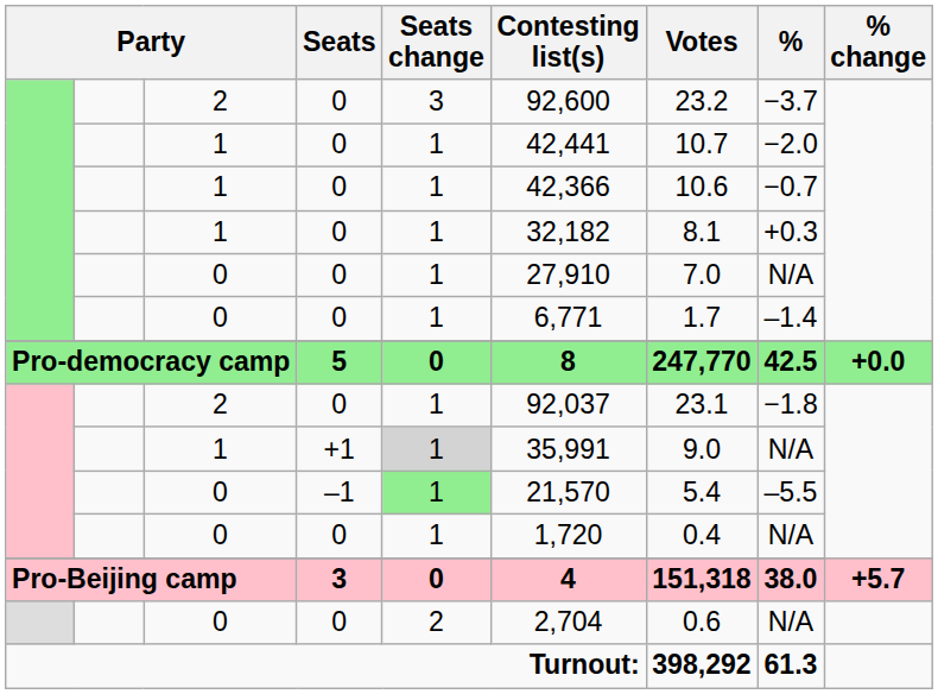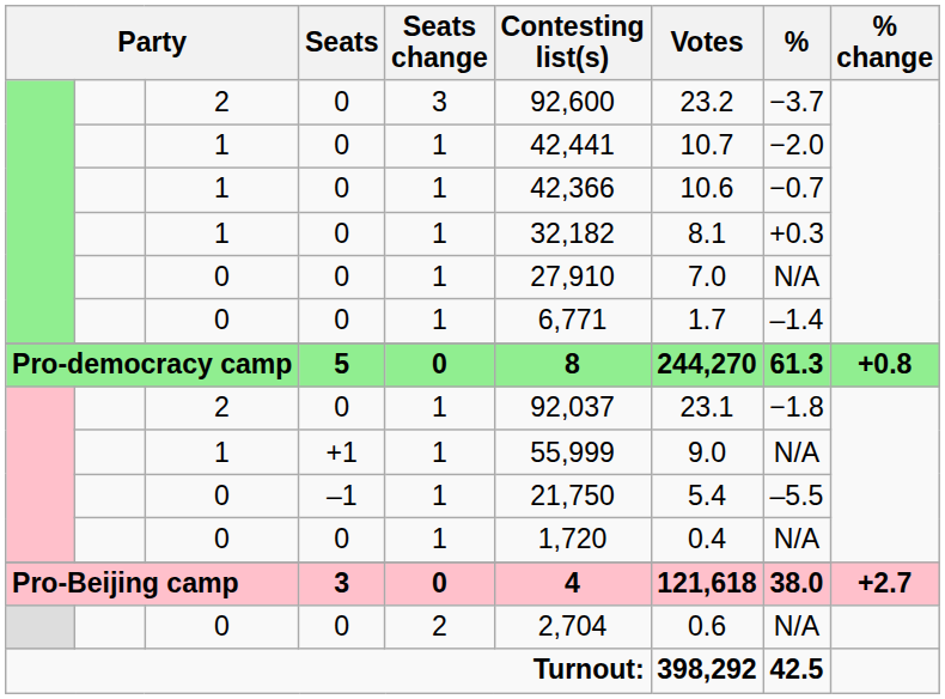Pro-democracy camp | Votes: 247,770 -> 244,270
Pro-democracy camp | %: 42.5 -> 61.3
Pro-democracy camp | % change: +0.0 -> +0.8
1 / +1 | Seats change: lightgrey background -> no background
1 / +1 | Contesting list(s): 35,991 -> 55,999
0 / –1 | Seats change: lightgreen background -> no background
0 / –1 | Contesting list(s): 21,570 -> 21,750
Pro-Beijing camp | Votes: 151,318 -> 121,618
Pro-Beijing camp | % change: +5.7 -> +2.7
Turnout: | %: 61.3 -> 42.5
